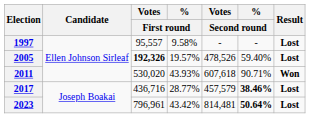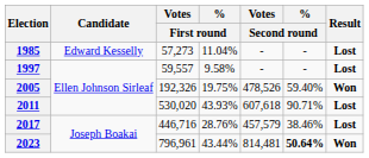+ row: 1985 | Edward Kesselly | 57,273 | 11.04% | - | - | Lost
1997 | Votes / First round: 95,557 -> 59,557
2005 | Votes / First round: bold -> normal
2005 | % / First round: 19.57% -> 19.75%
2005 | Result: Lost -> Won
2011 | Result: Won -> Lost
2017 | Votes / First round: 436,716 -> 446,716
2017 | % / First round: 28.77% -> 28.76%
2017 | % / Second round: bold -> normal
2023 | % / First round: 43.42% -> 43.44%
2023 | Result: Lost -> Won
